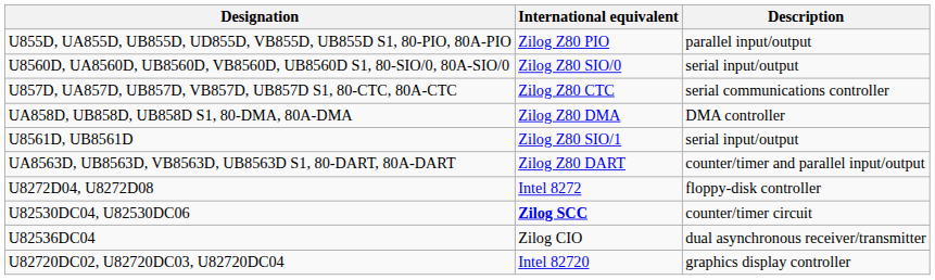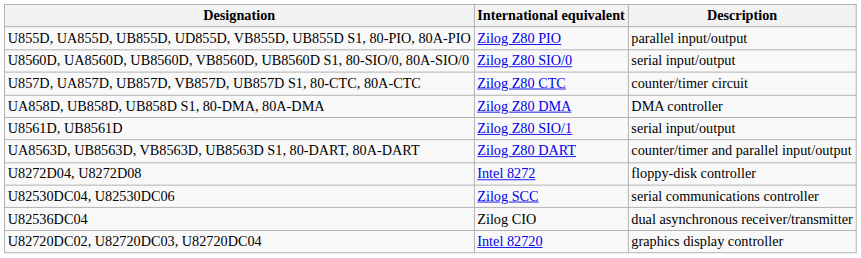U857D, UA857D, UB857D, VB857D, UB857D S1, 80-CTC, 80A-CTC | Description: serial communications controller -> counter/timer circuit
U82530DC04, U82530DC06 | International equivalent: bold -> normal
U82530DC04, U82530DC06 | Description: counter/timer circuit -> serial communications controller
